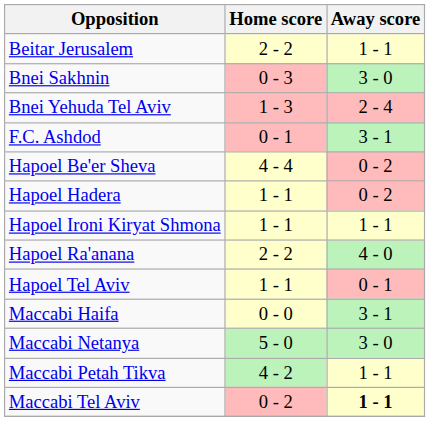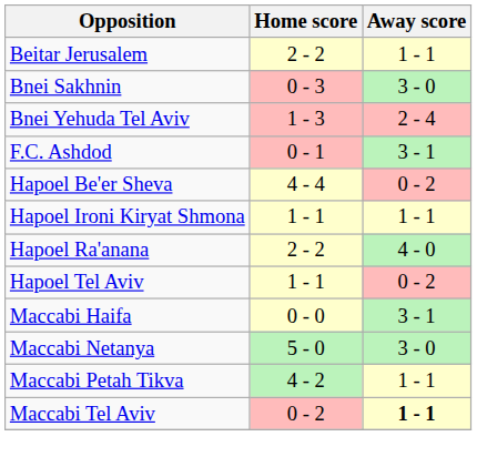- row: Hapoel Hadera | 1 - 1 | 0 - 2
Hapoel Tel Aviv | Away score: 0 - 1 -> 0 - 2
